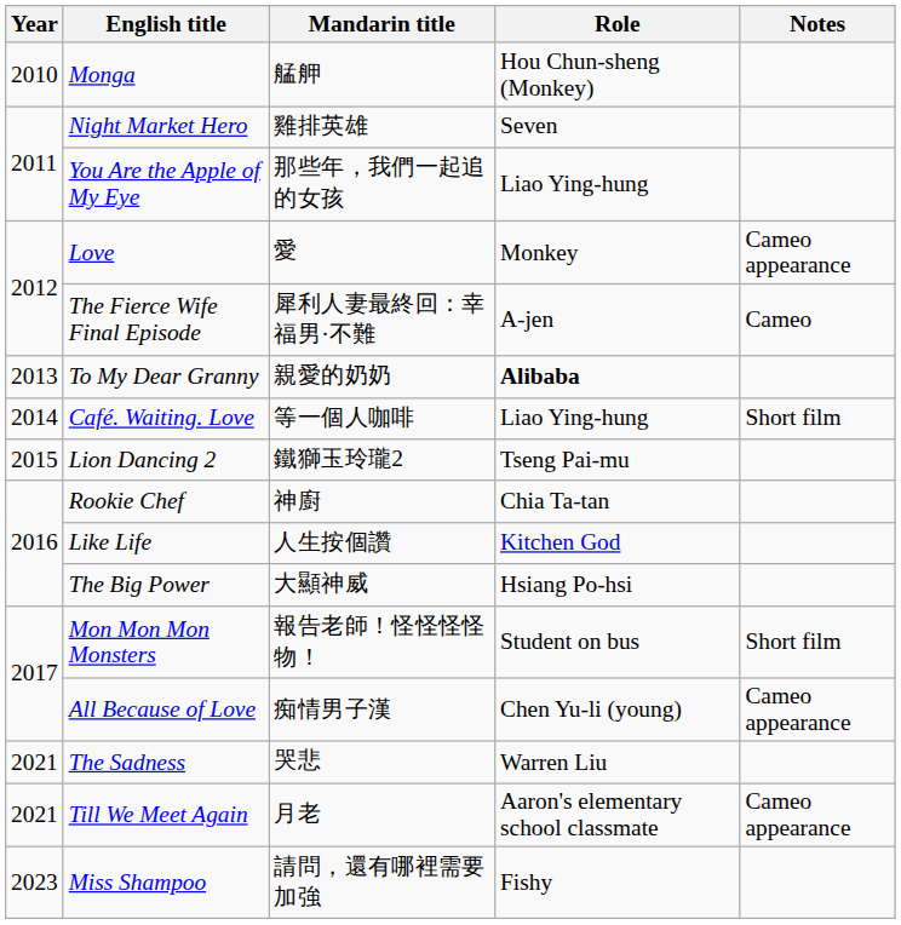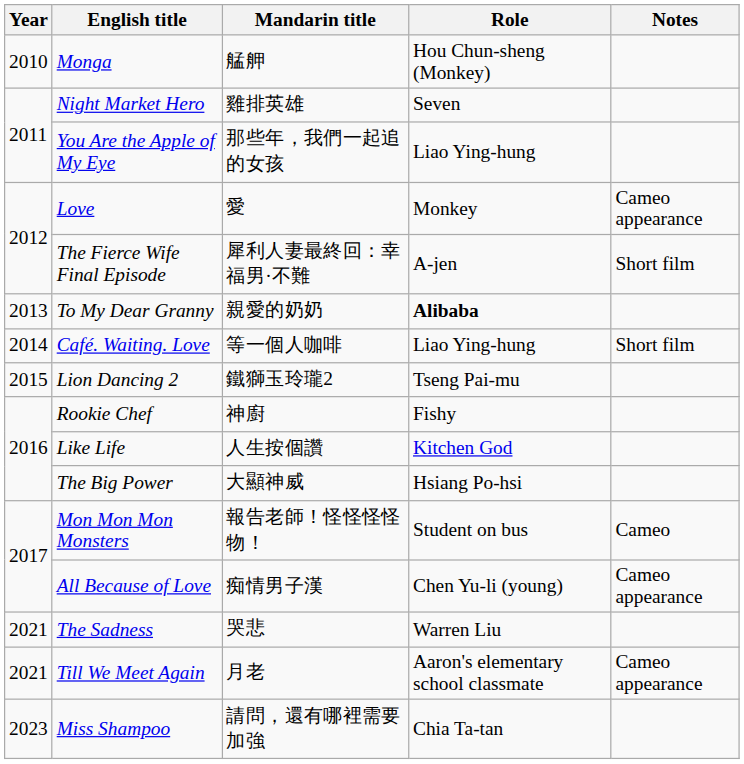The Fierce Wife Final Episode | Notes: Cameo -> Short film
Rookie Chef | Role: Chia Ta-tan -> Fishy
Mon Mon Mon Monsters | Notes: Short film -> Cameo
Miss Shampoo | Role: Fishy -> Chia Ta-tan
